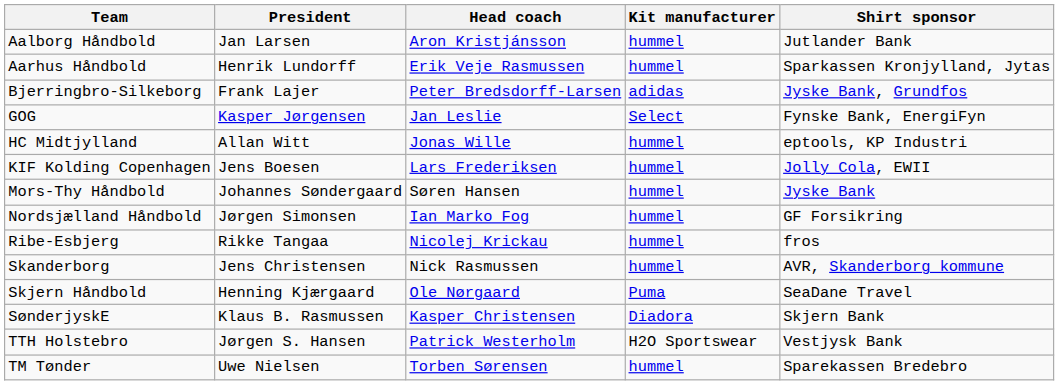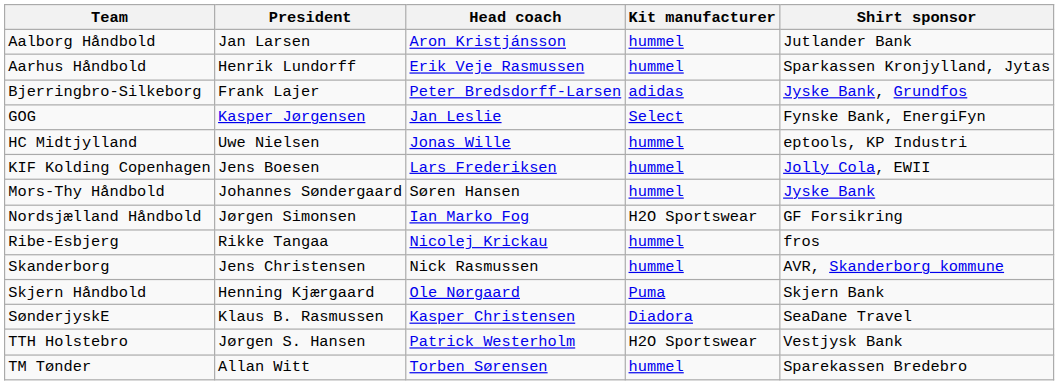HC Midtjylland | President: Allan Witt -> Uwe Nielsen
Nordsjælland Håndbold | Kit manufacturer: hummel -> H2O Sportswear
Skjern Håndbold | Shirt sponsor: SeaDane Travel -> Skjern Bank
SønderjyskE | Shirt sponsor: Skjern Bank -> SeaDane Travel
TM Tønder | President: Uwe Nielsen -> Allan Witt
